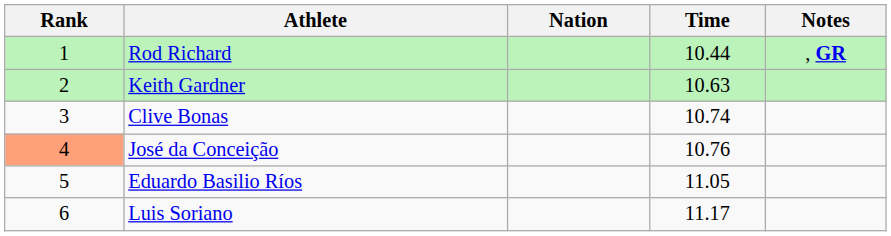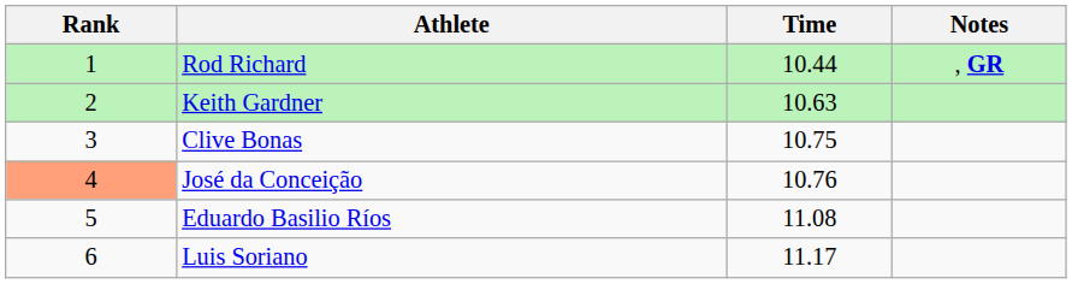- column: Nation
Clive Bonas | Time: 10.74 -> 10.75
Eduardo Basilio Ríos | Time: 11.05 -> 11.08
